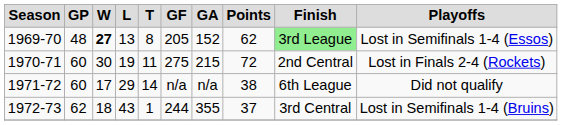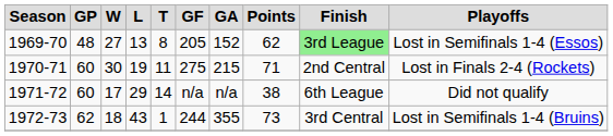1969-70 | W: bold -> normal
1970-71 | Points: 72 -> 71
1972-73 | Points: 37 -> 73
